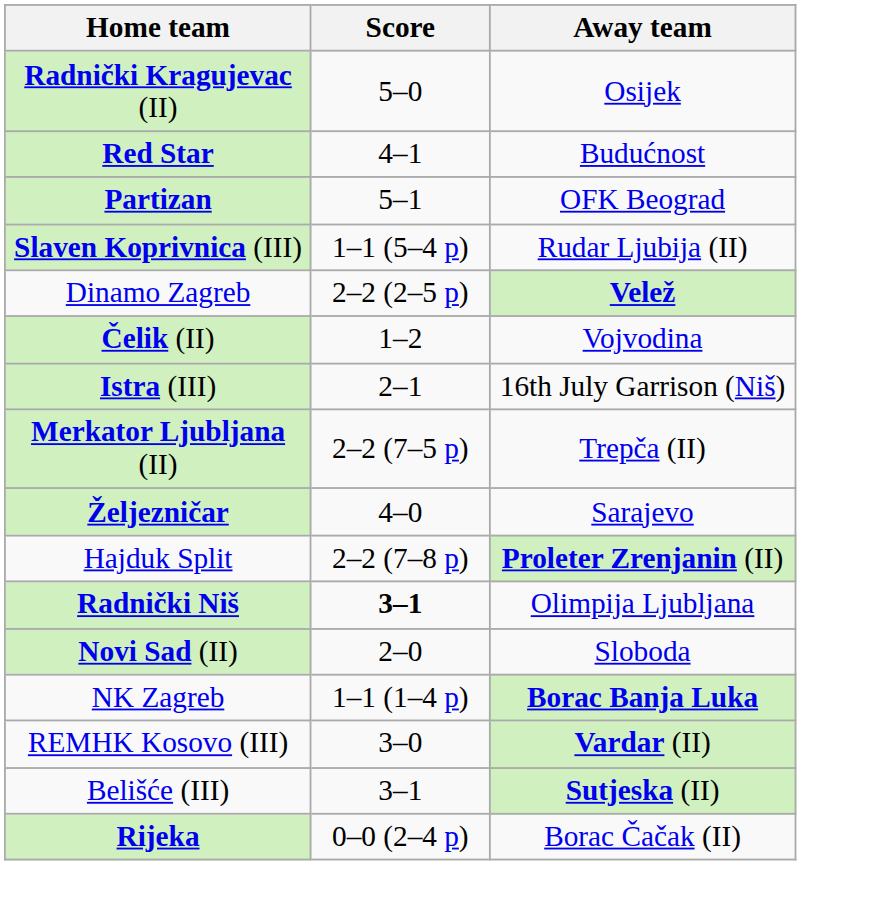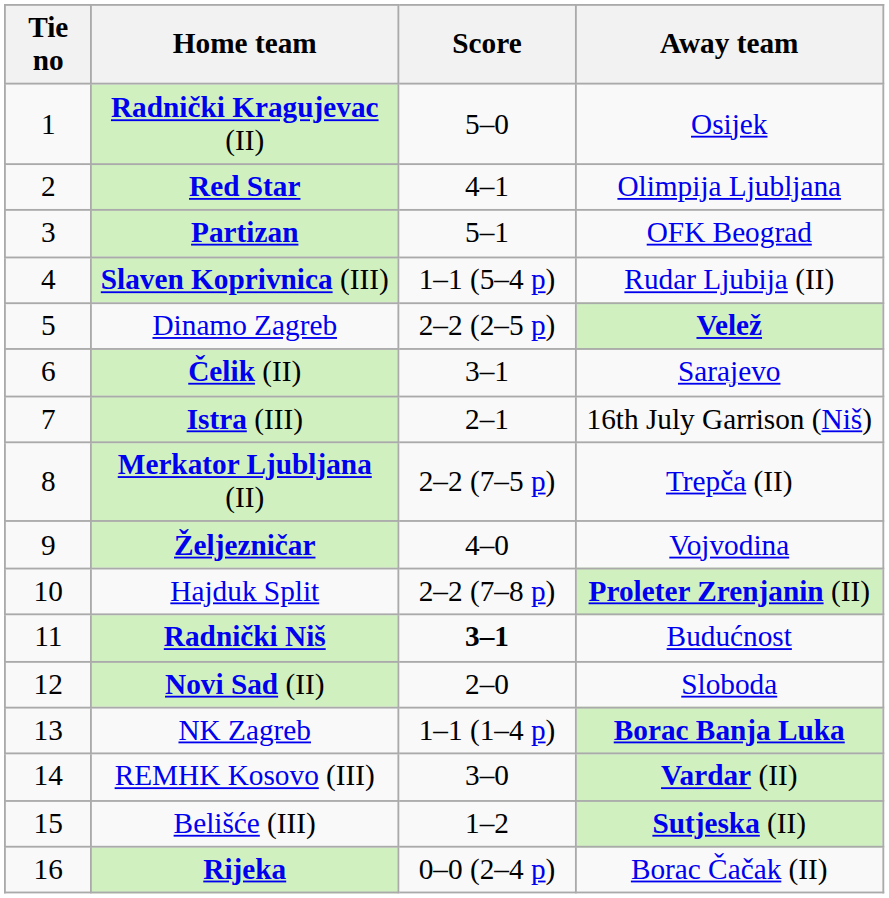+ column: Tie no | 1 | 2 | 3 | 4 | 5 | 6 | 7 | 8 | 9 | 10 | 11 | 12 | 13 | 14 | 15 | 16
Red Star | Away team: Budućnost -> Olimpija Ljubljana
Čelik (II) | Score: 1–2 -> 3–1
Čelik (II) | Away team: Vojvodina -> Sarajevo
Željezničar | Away team: Sarajevo -> Vojvodina
Radnički Niš | Away team: Olimpija Ljubljana -> Budućnost
Belišće (III) | Score: 3–1 -> 1–2
